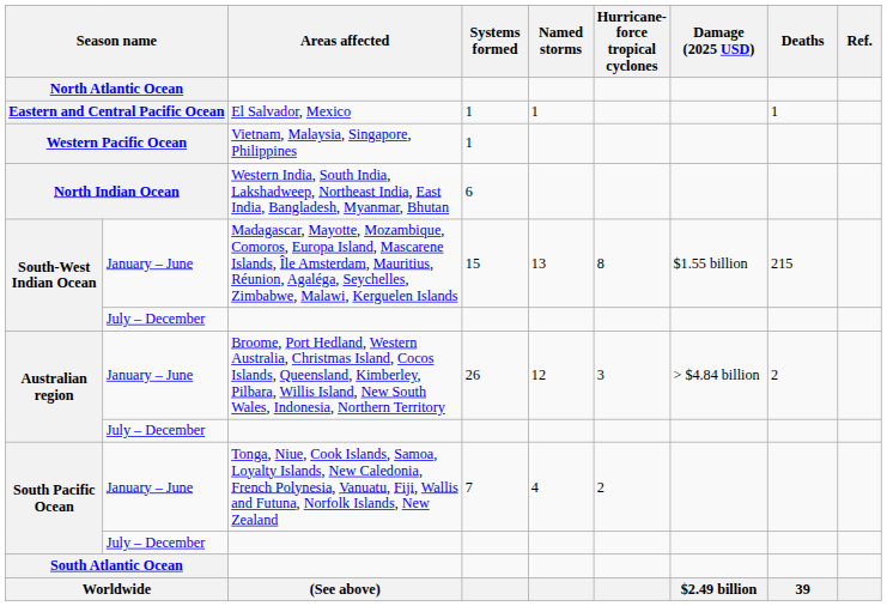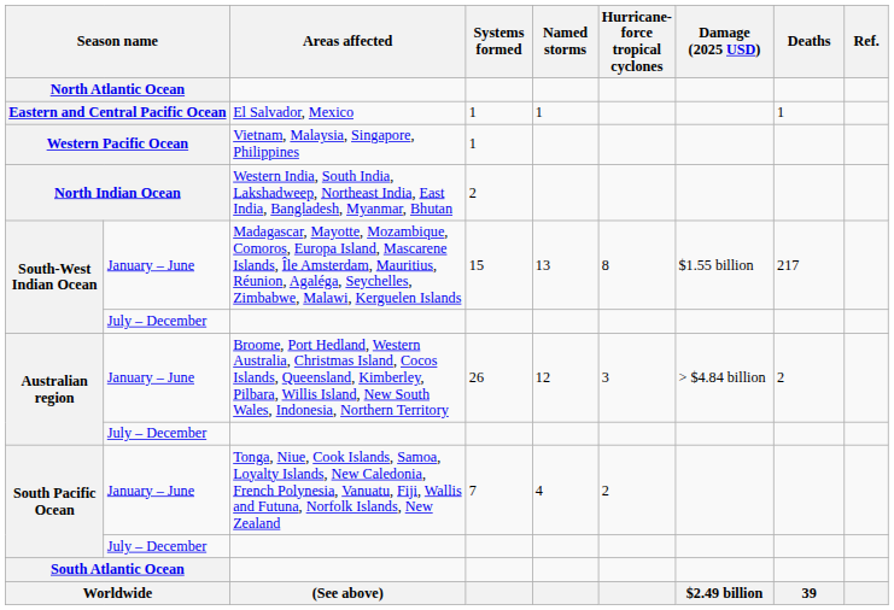North Indian Ocean | Systems formed: 6 -> 2
South-West Indian Ocean / January – June | Deaths: 215 -> 217
